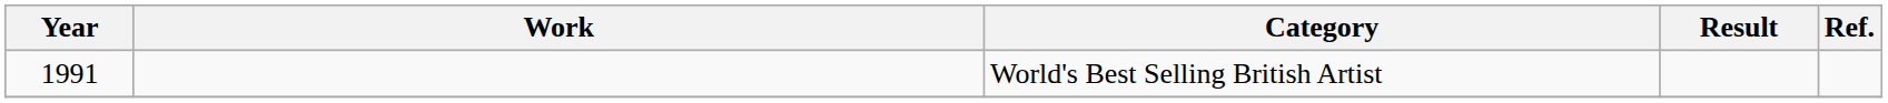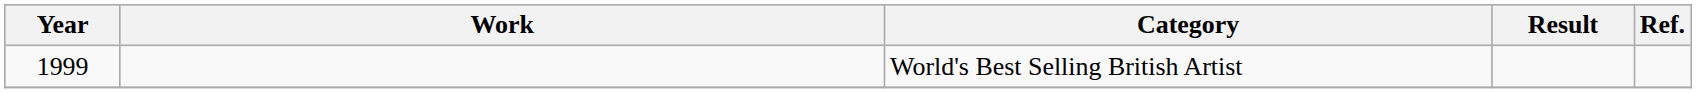World's Best Selling British Artist | Year: 1991 -> 1999
